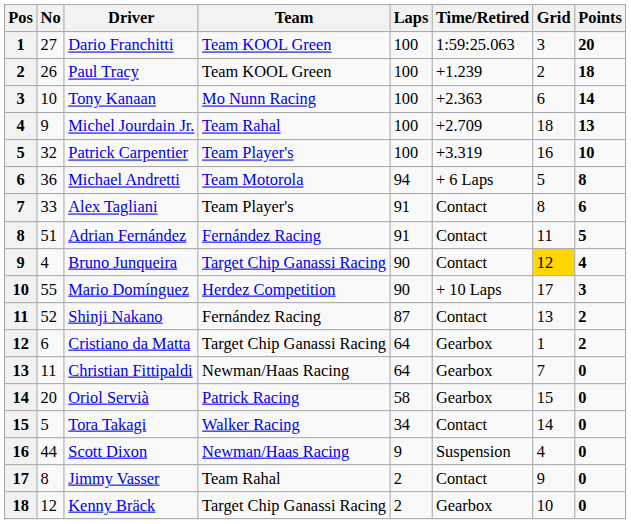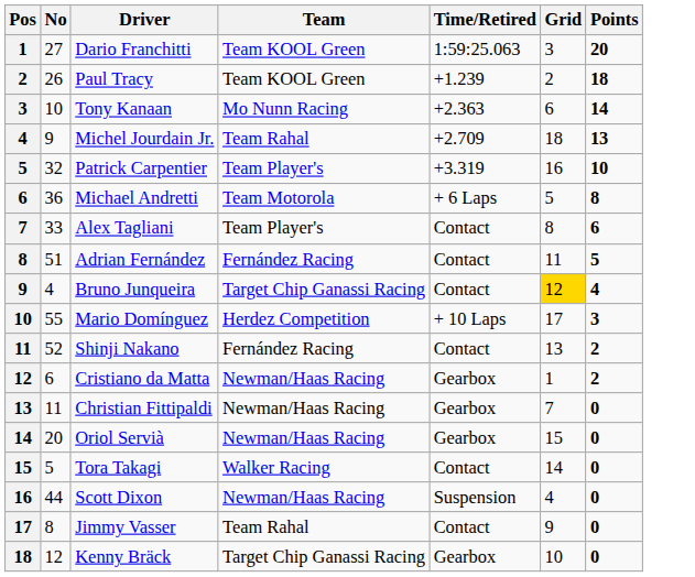- column: Laps | 100 | 100 | 100 | 100 | 100 | 94 | 91 | 91 | 90 | 90 | 87 | 64 | 64 | 58 | 34 | 9 | 2 | 2
Cristiano da Matta | Team: Target Chip Ganassi Racing -> Newman/Haas Racing
Oriol Servià | Team: Patrick Racing -> Newman/Haas Racing
